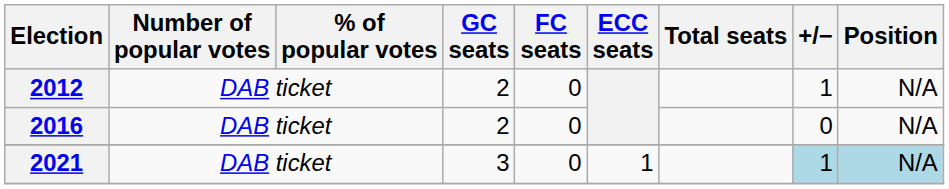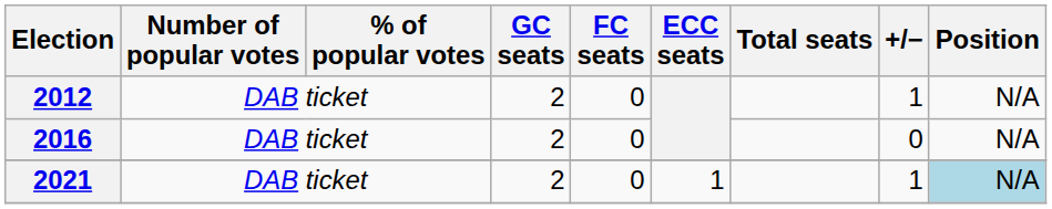2021 | GC seats: 3 -> 2
2021 | +/−: lightblue background -> no background
